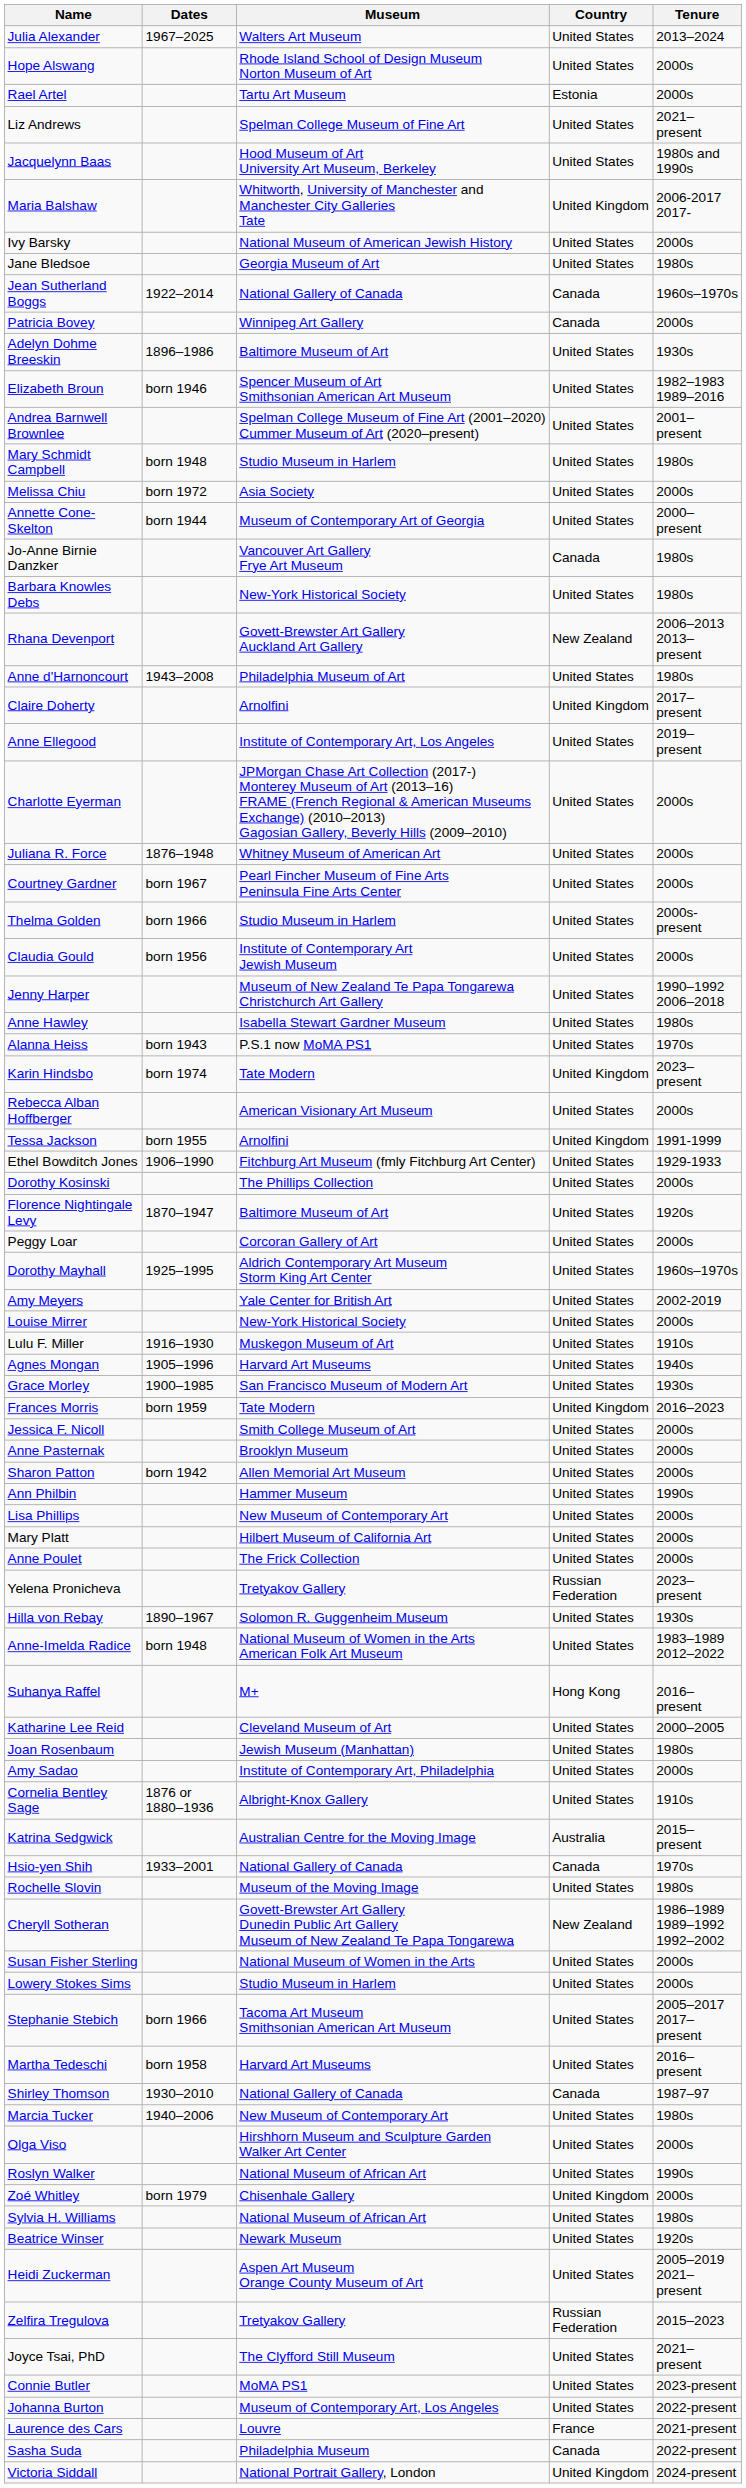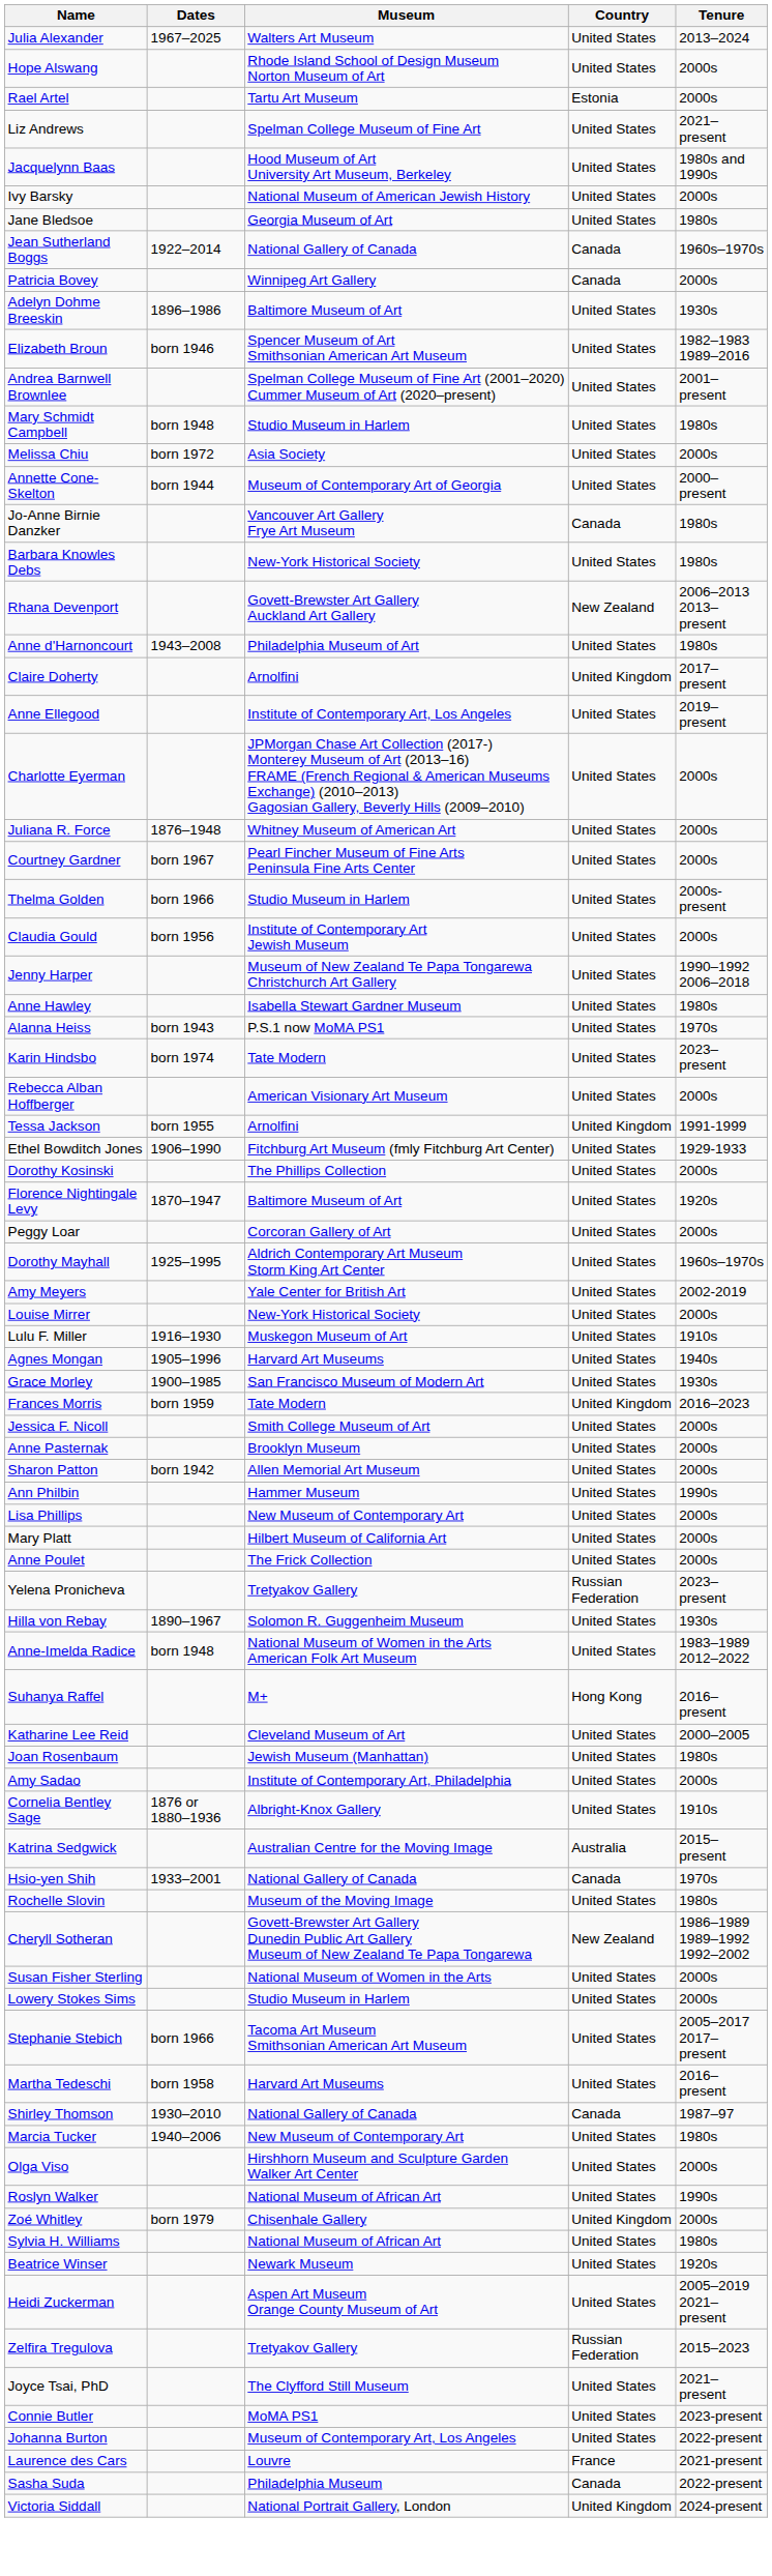- row: Maria Balshaw | Whitworth, University of Manchester and Manchester City Galleries Tate | United Kingdom | 2006-2017 2017-
Karin Hindsbo | Country: United Kingdom -> United States
